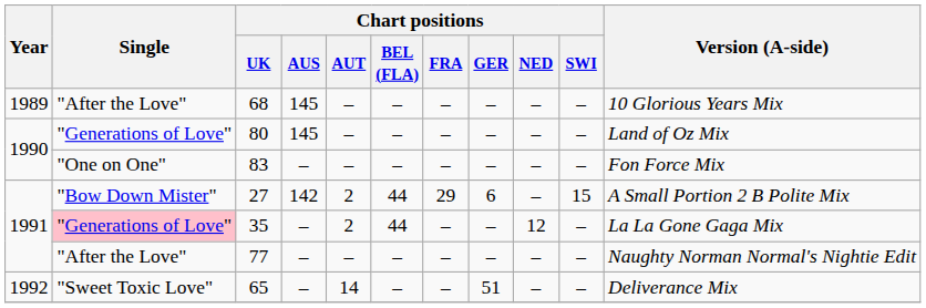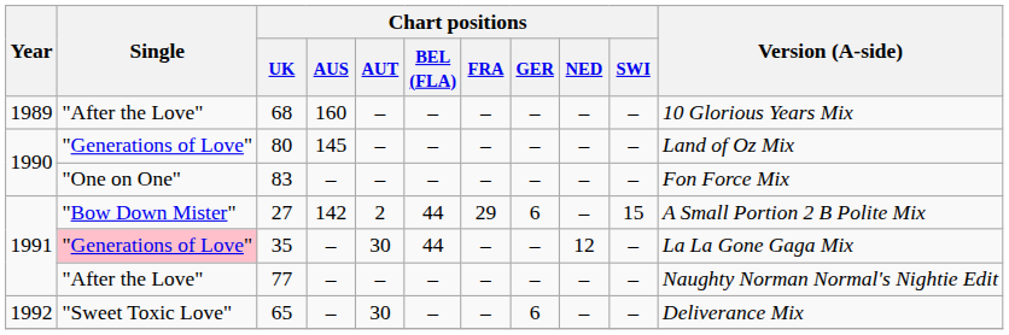68 | Chart positions / AUS: 145 -> 160
35 | Chart positions / AUT: 2 -> 30
65 | Chart positions / AUT: 14 -> 30
65 | Chart positions / GER: 51 -> 6
